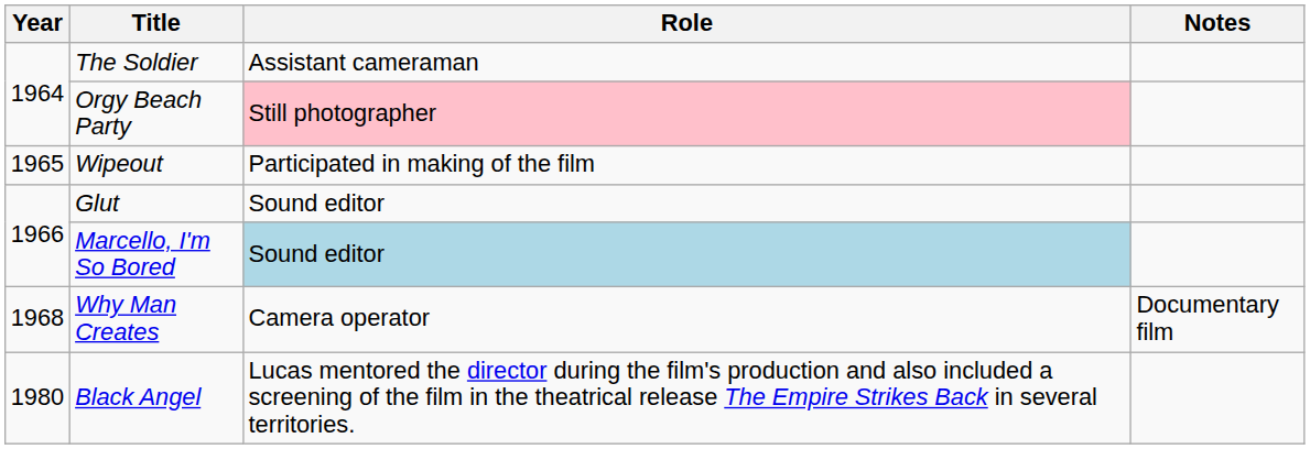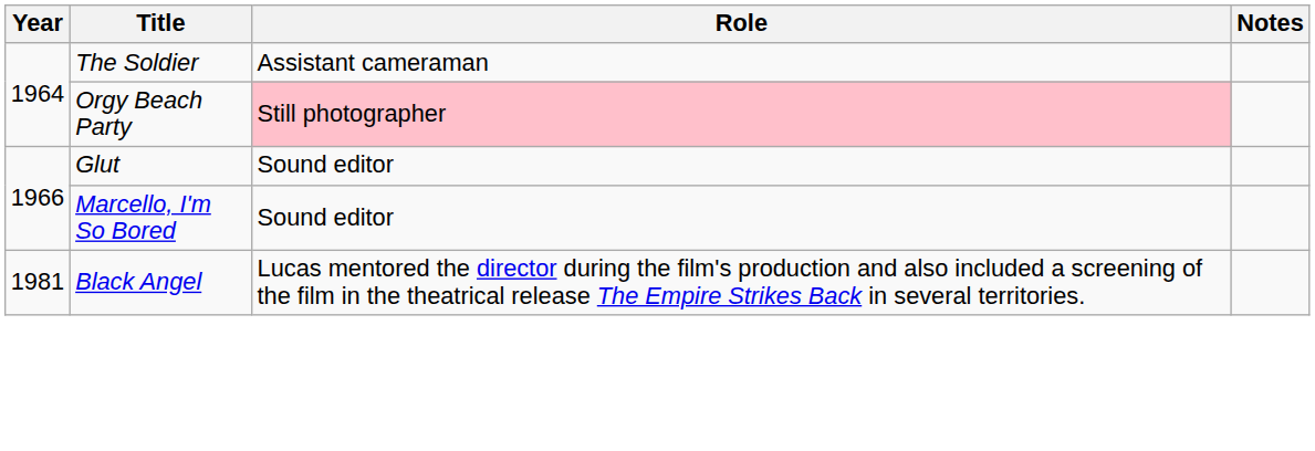- row: 1965 | Wipeout | Participated in making of the film
Marcello, I'm So Bored | Role: lightblue background -> no background
- row: 1968 | Why Man Creates | Camera operator | Documentary film
Black Angel | Year: 1980 -> 1981
